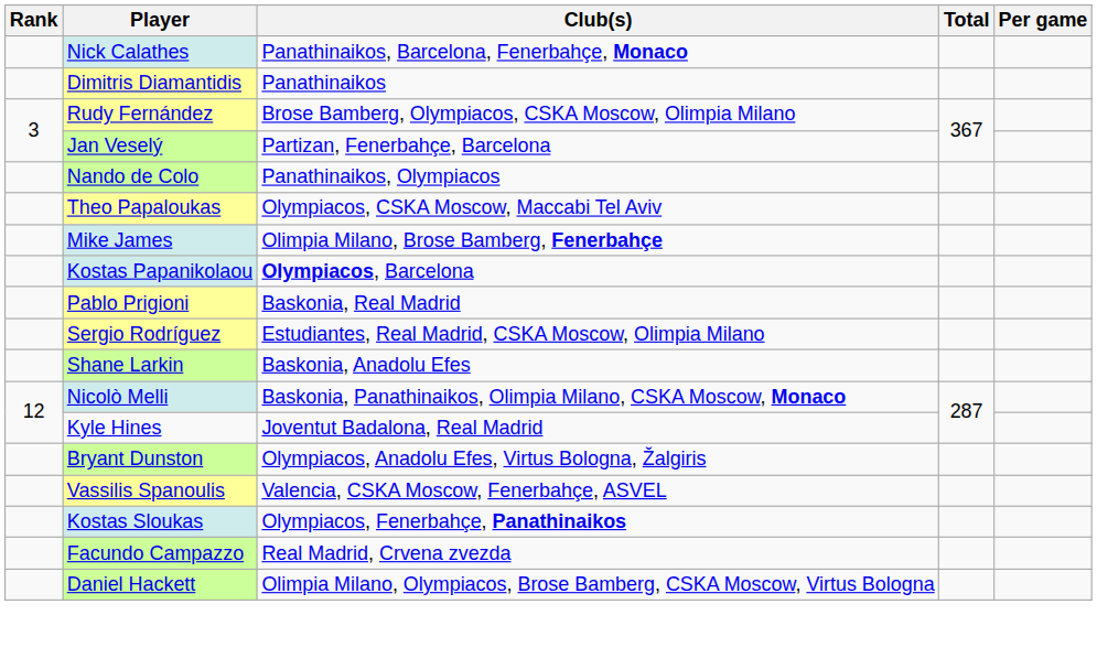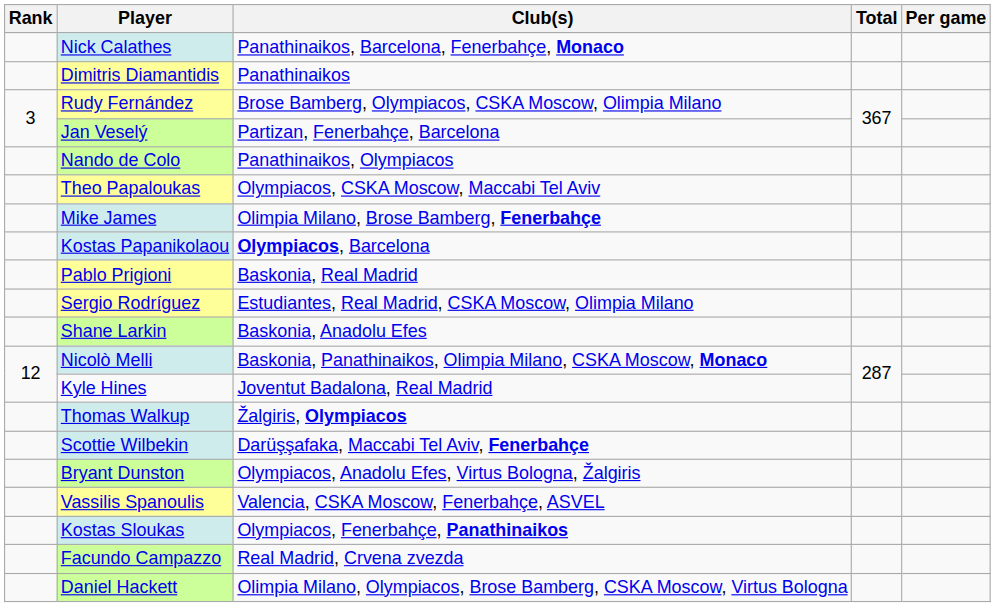+ row: Thomas Walkup | Žalgiris, Olympiacos
+ row: Scottie Wilbekin | Darüşşafaka, Maccabi Tel Aviv, Fenerbahçe
